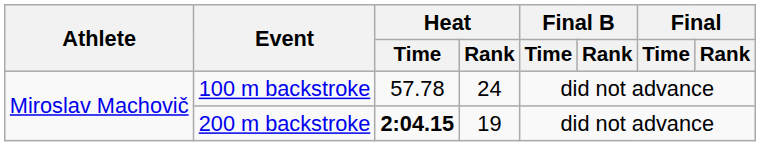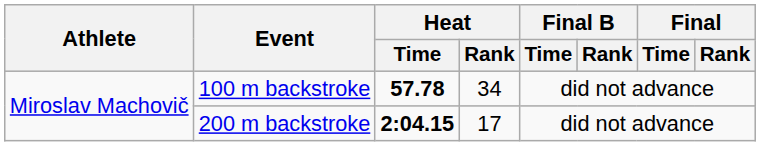100 m backstroke | Heat / Time: normal -> bold
100 m backstroke | Heat / Rank: 24 -> 34
200 m backstroke | Heat / Rank: 19 -> 17
